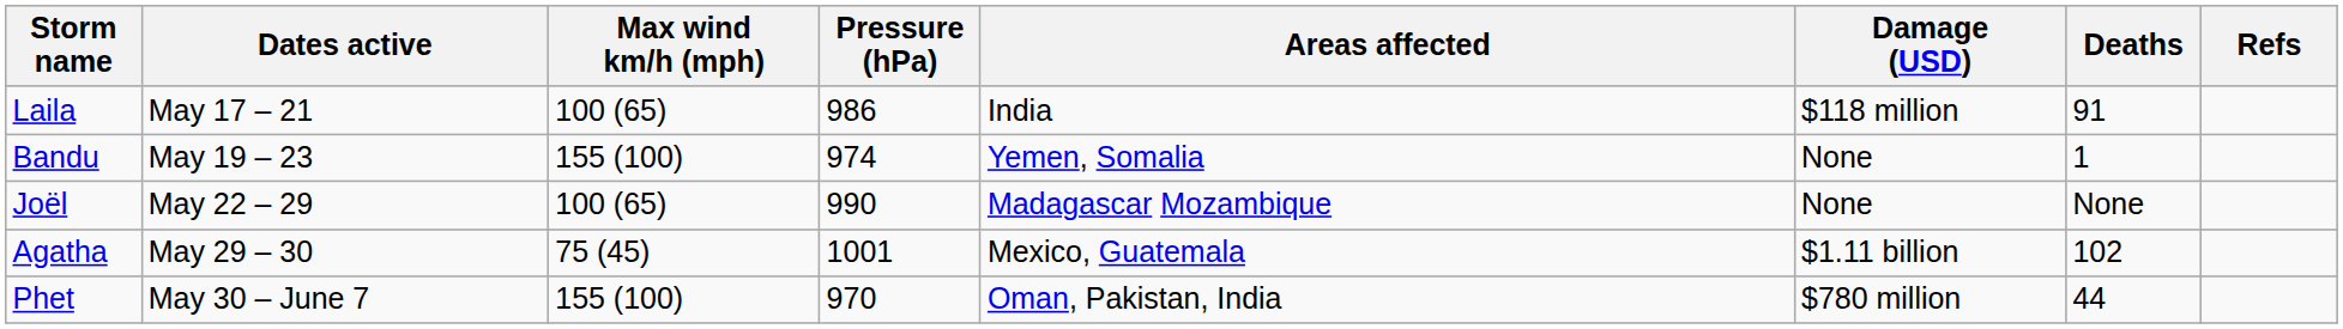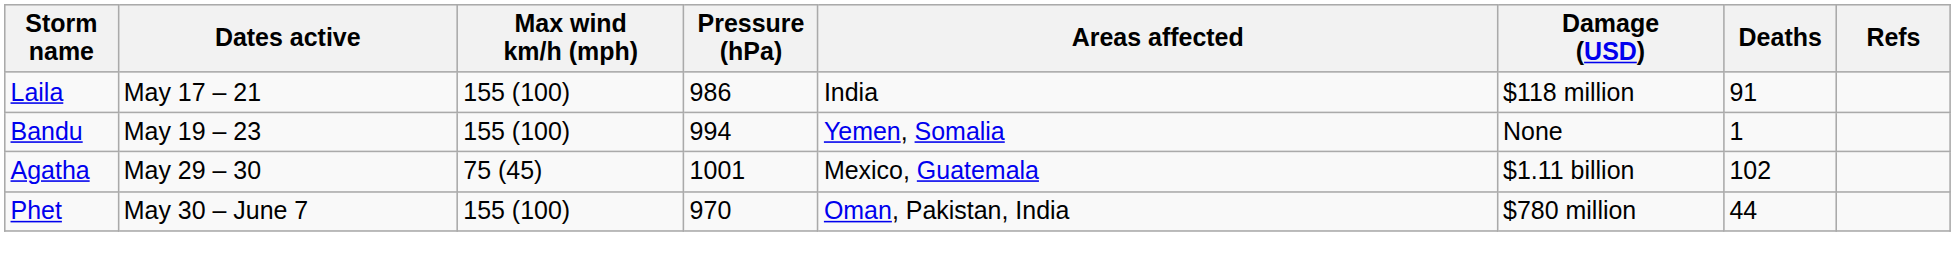Laila | Max wind km/h (mph): 100 (65) -> 155 (100)
Bandu | Pressure (hPa): 974 -> 994
- row: Joël | May 22 – 29 | 100 (65) | 990 | Madagascar Mozambique | None | None
